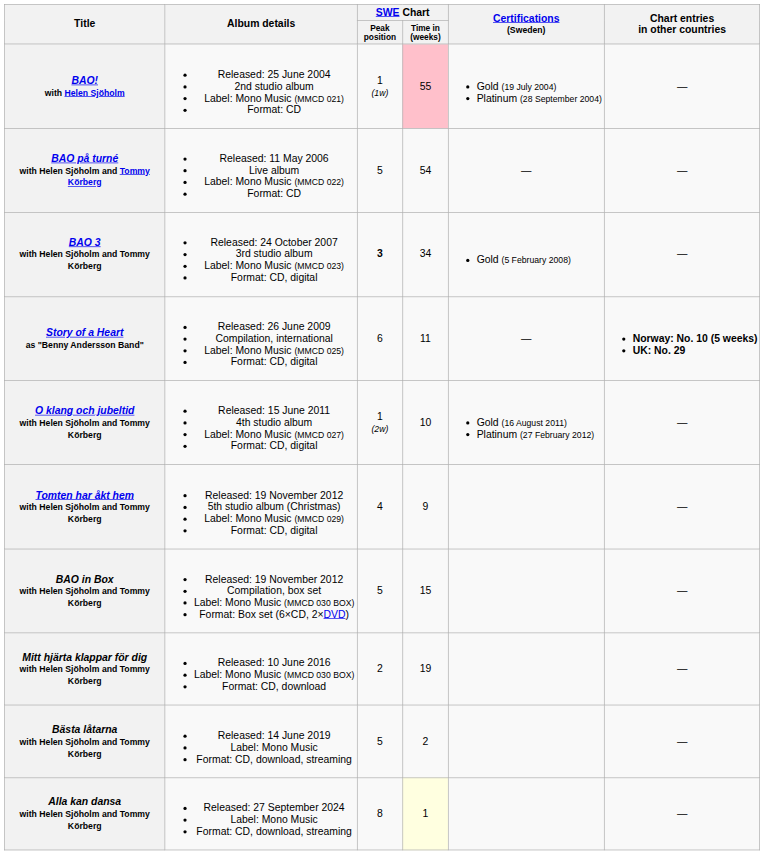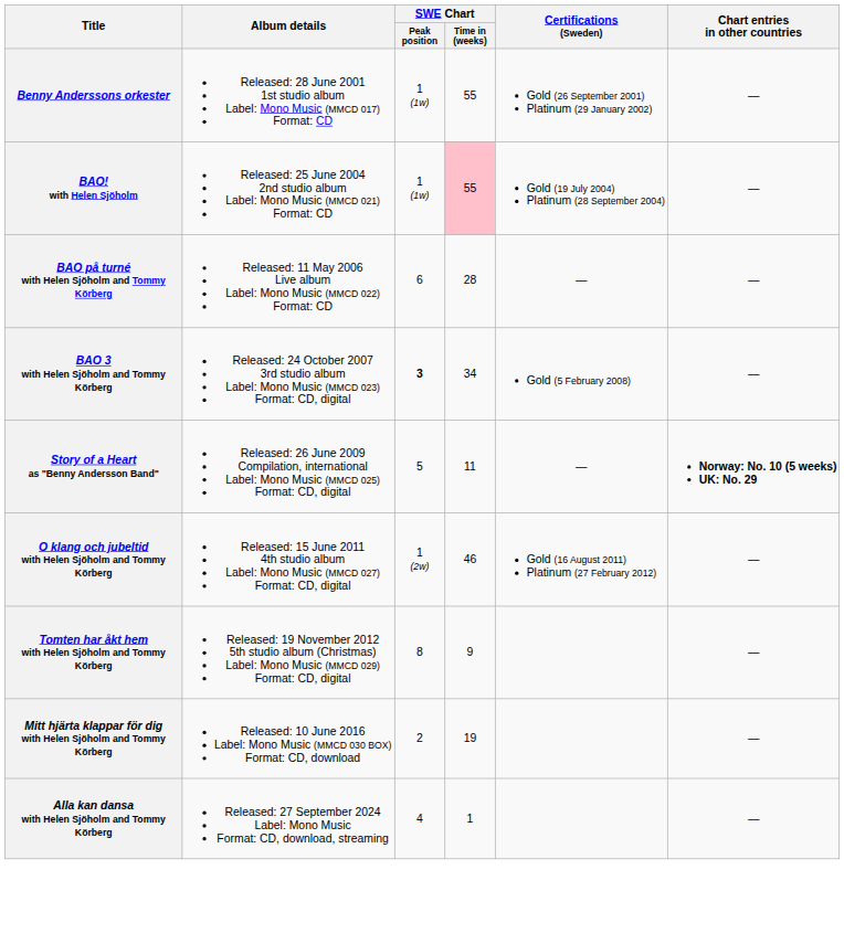+ row: Benny Anderssons orkester | Released: 28 June 2001 1st studio album Label: Mono Music (MMCD 017) Format: CD | 1 (1w) | 55 | Gold (26 September 2001) Platinum (29 January 2002) | —
BAO på turné with Helen Sjöholm and Tommy Körberg | SWE Chart / Peak position: 5 -> 6
BAO på turné with Helen Sjöholm and Tommy Körberg | SWE Chart / Time in (weeks): 54 -> 28
Story of a Heart as "Benny Andersson Band" | SWE Chart / Peak position: 6 -> 5
O klang och jubeltid with Helen Sjöholm and Tommy Körberg | SWE Chart / Time in (weeks): 10 -> 46
Tomten har åkt hem with Helen Sjöholm and Tommy Körberg | SWE Chart / Peak position: 4 -> 8
- row: BAO in Box with Helen Sjöholm and Tommy Körberg | Released: 19 November 2012 Compilation, box set Label: Mono Music (MMCD 030 BOX) Format: Box set (6×CD, 2×DVD) | 5 | 15 | —
- row: Bästa låtarna with Helen Sjöholm and Tommy Körberg | Released: 14 June 2019 Label: Mono Music Format: CD, download, streaming | 5 | 2 | —
Alla kan dansa with Helen Sjöholm and Tommy Körberg | SWE Chart / Peak position: 8 -> 4
Alla kan dansa with Helen Sjöholm and Tommy Körberg | SWE Chart / Time in (weeks): lightyellow background -> no background
